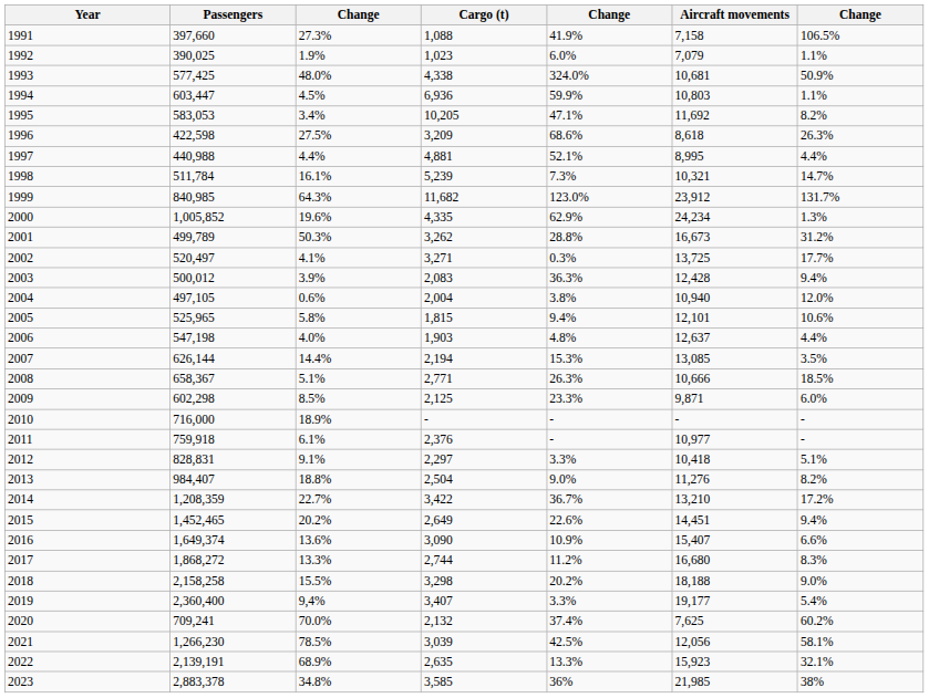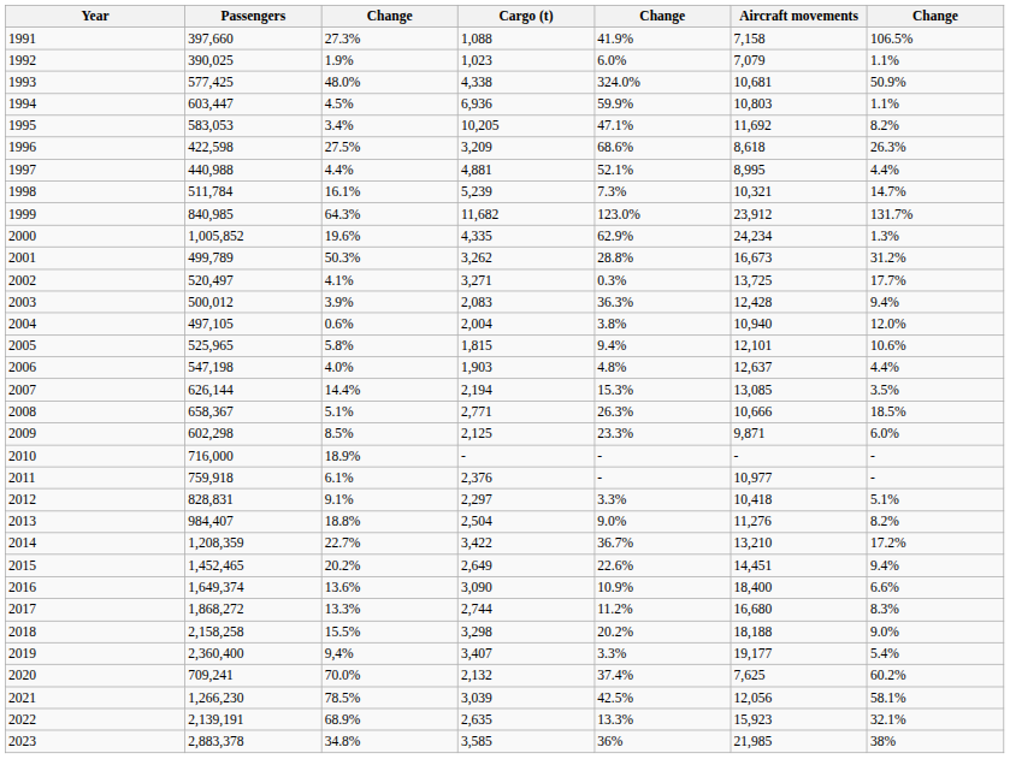2016 | Aircraft movements: 15,407 -> 18,400
